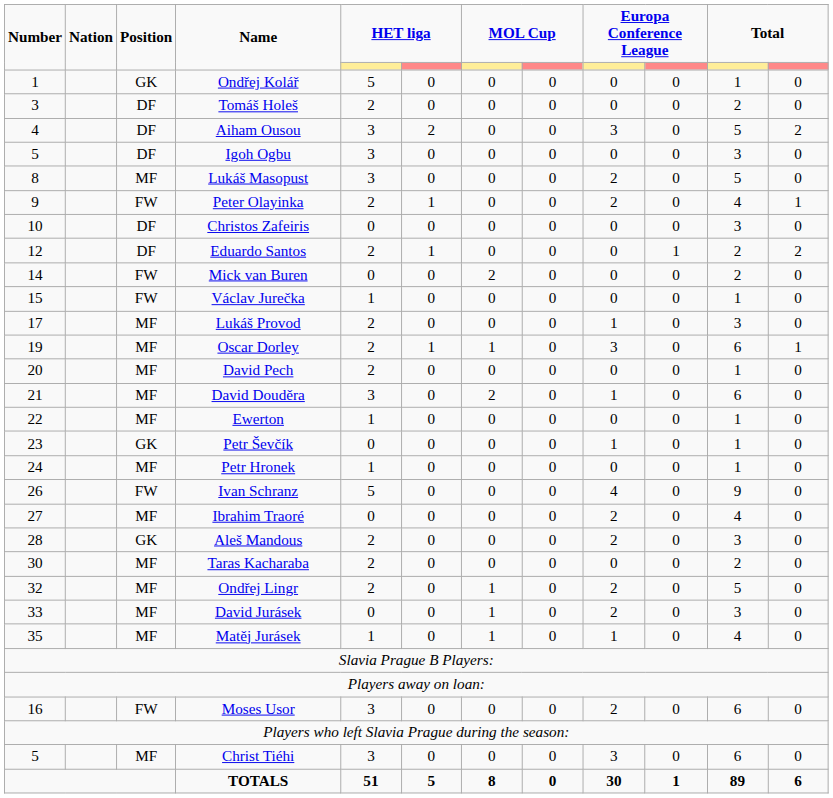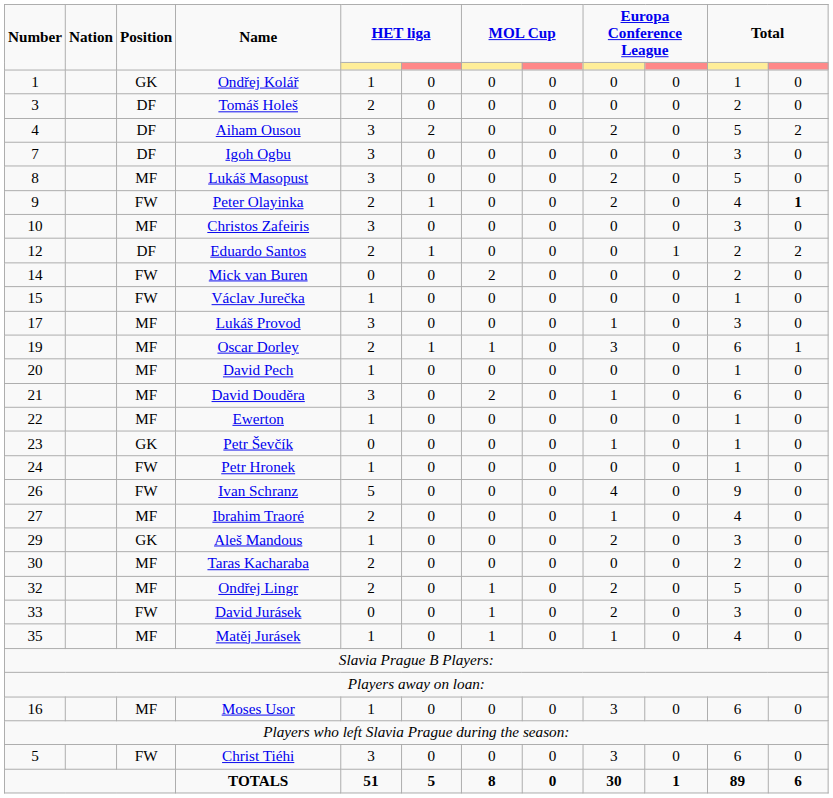Ondřej Kolář | column 5: 5 -> 1
Aiham Ousou | column 9: 3 -> 2
Igoh Ogbu | Number: 5 -> 7
Peter Olayinka | column 12: normal -> bold
Christos Zafeiris | Position: DF -> MF
Christos Zafeiris | column 5: 0 -> 3
Lukáš Provod | column 5: 2 -> 3
David Pech | column 5: 2 -> 1
Petr Hronek | Position: MF -> FW
Ibrahim Traoré | column 5: 0 -> 2
Ibrahim Traoré | column 9: 2 -> 1
Aleš Mandous | Number: 28 -> 29
Aleš Mandous | column 5: 2 -> 1
David Jurásek | Position: MF -> FW
Moses Usor | Position: FW -> MF
Moses Usor | column 5: 3 -> 1
Moses Usor | column 9: 2 -> 3
Christ Tiéhi | Position: MF -> FW
